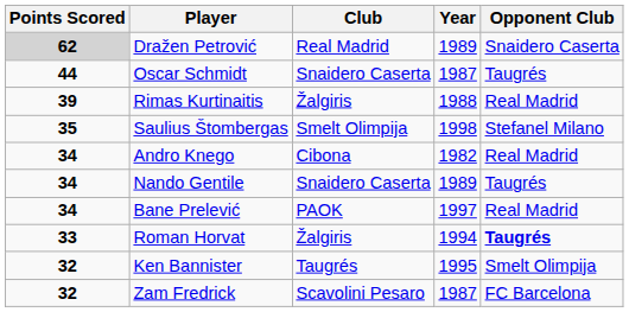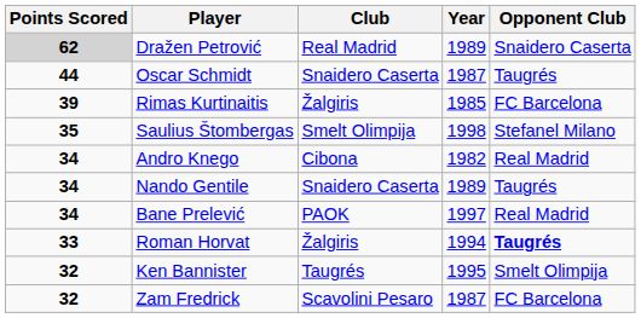Rimas Kurtinaitis | Year: 1988 -> 1985
Rimas Kurtinaitis | Opponent Club: Real Madrid -> FC Barcelona
